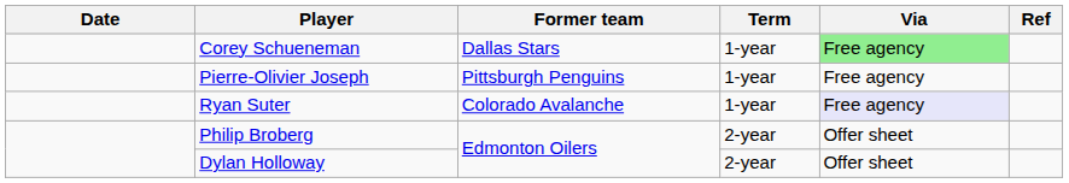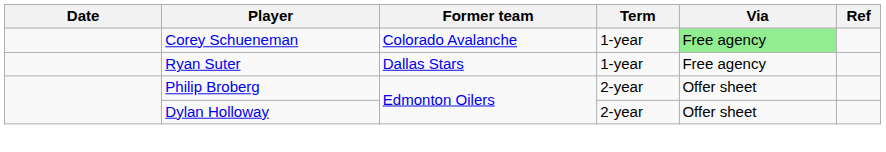Corey Schueneman | Former team: Dallas Stars -> Colorado Avalanche
- row: Pierre-Olivier Joseph | Pittsburgh Penguins | 1-year | Free agency
Ryan Suter | Former team: Colorado Avalanche -> Dallas Stars
Ryan Suter | Via: lavender background -> no background
